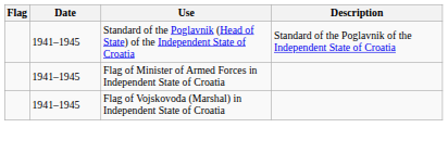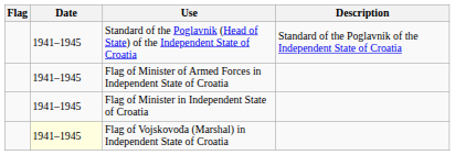+ row: 1941–1945 | Flag of Minister in Independent State of Croatia
Flag of Vojskovođa (Marshal) in Independent State of Croatia | Date: no background -> lightyellow background
